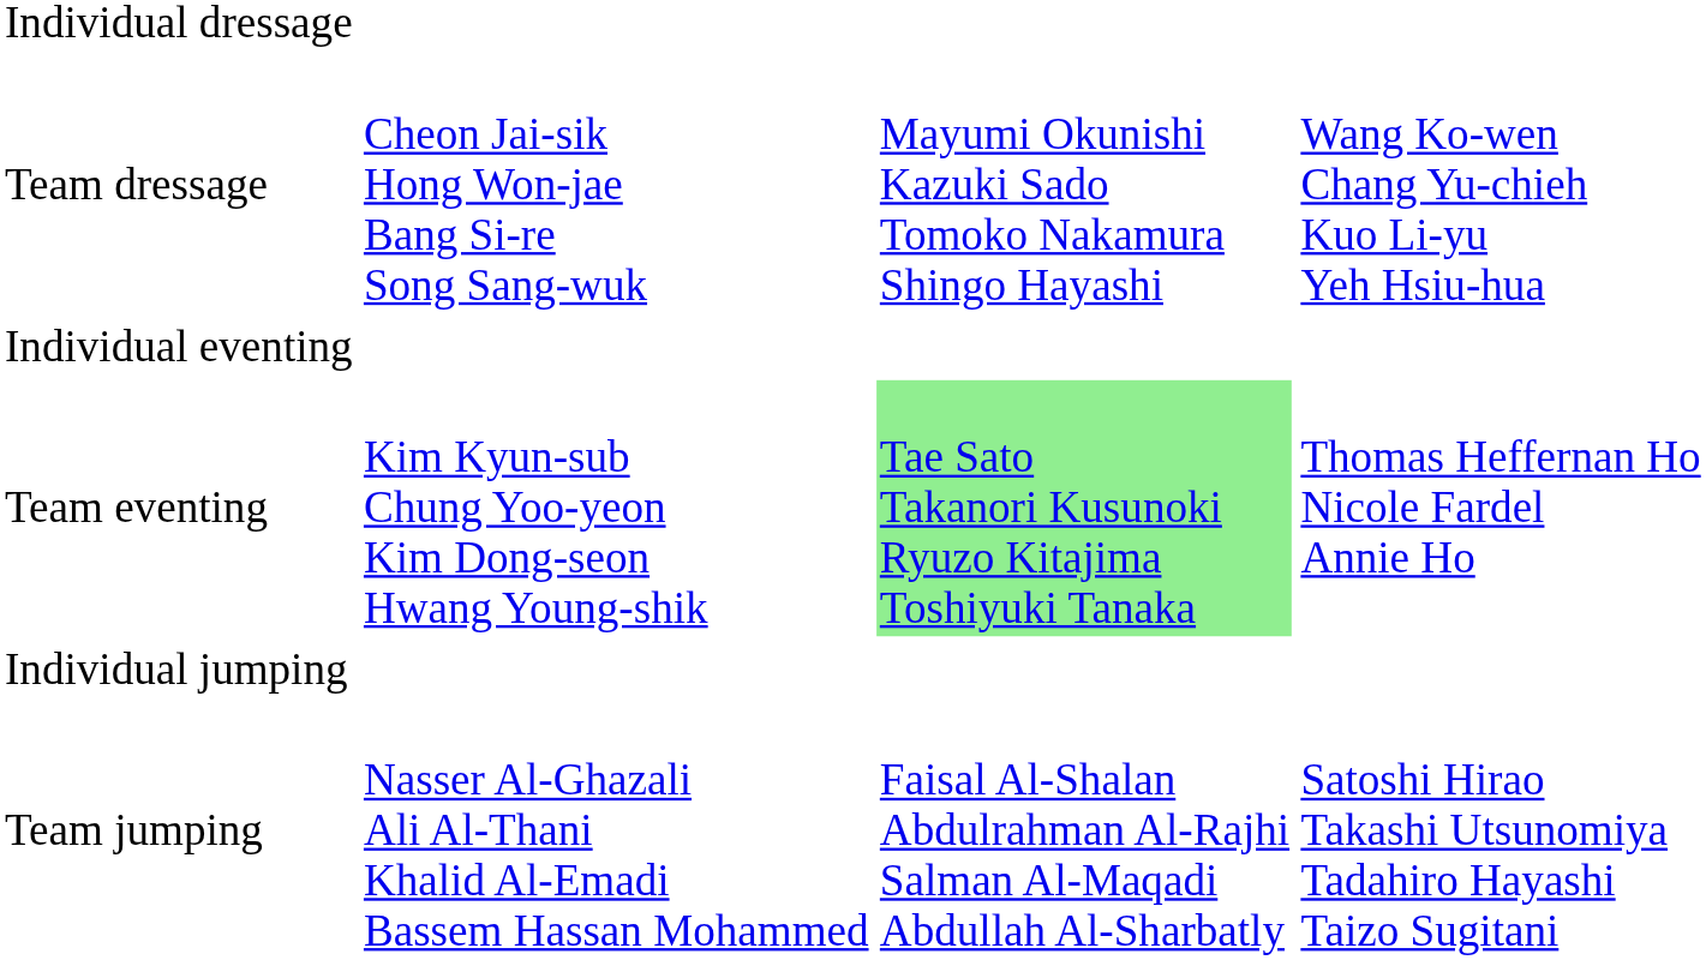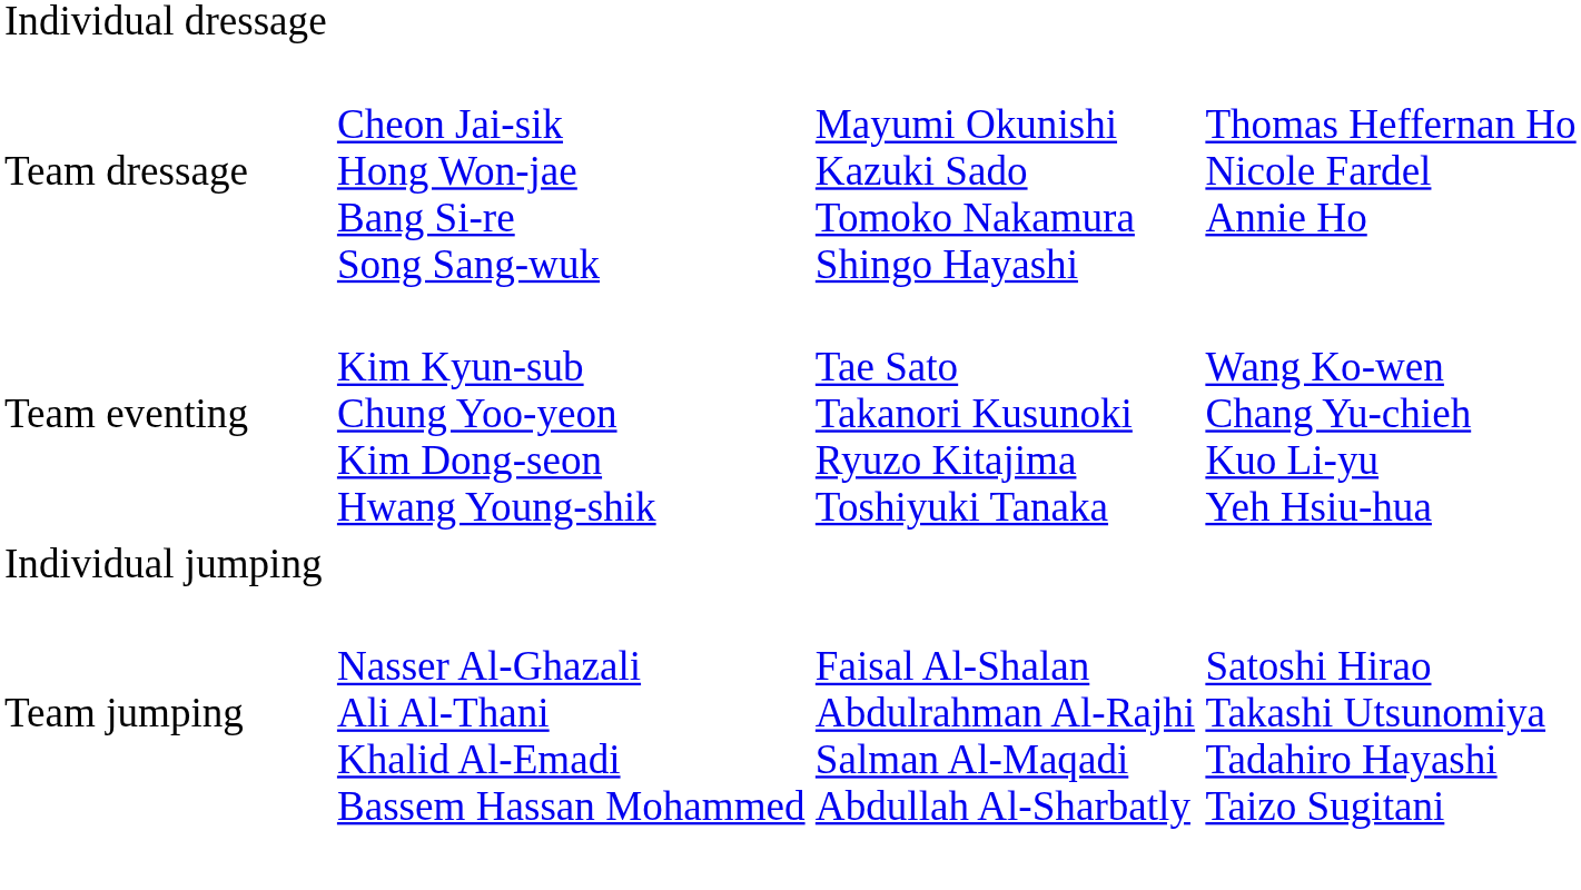Team dressage | column 4: Wang Ko-wen Chang Yu-chieh Kuo Li-yu Yeh Hsiu-hua -> Thomas Heffernan Ho Nicole Fardel Annie Ho
- row: Individual eventing
Team eventing | column 3: lightgreen background -> no background
Team eventing | column 4: Thomas Heffernan Ho Nicole Fardel Annie Ho -> Wang Ko-wen Chang Yu-chieh Kuo Li-yu Yeh Hsiu-hua
